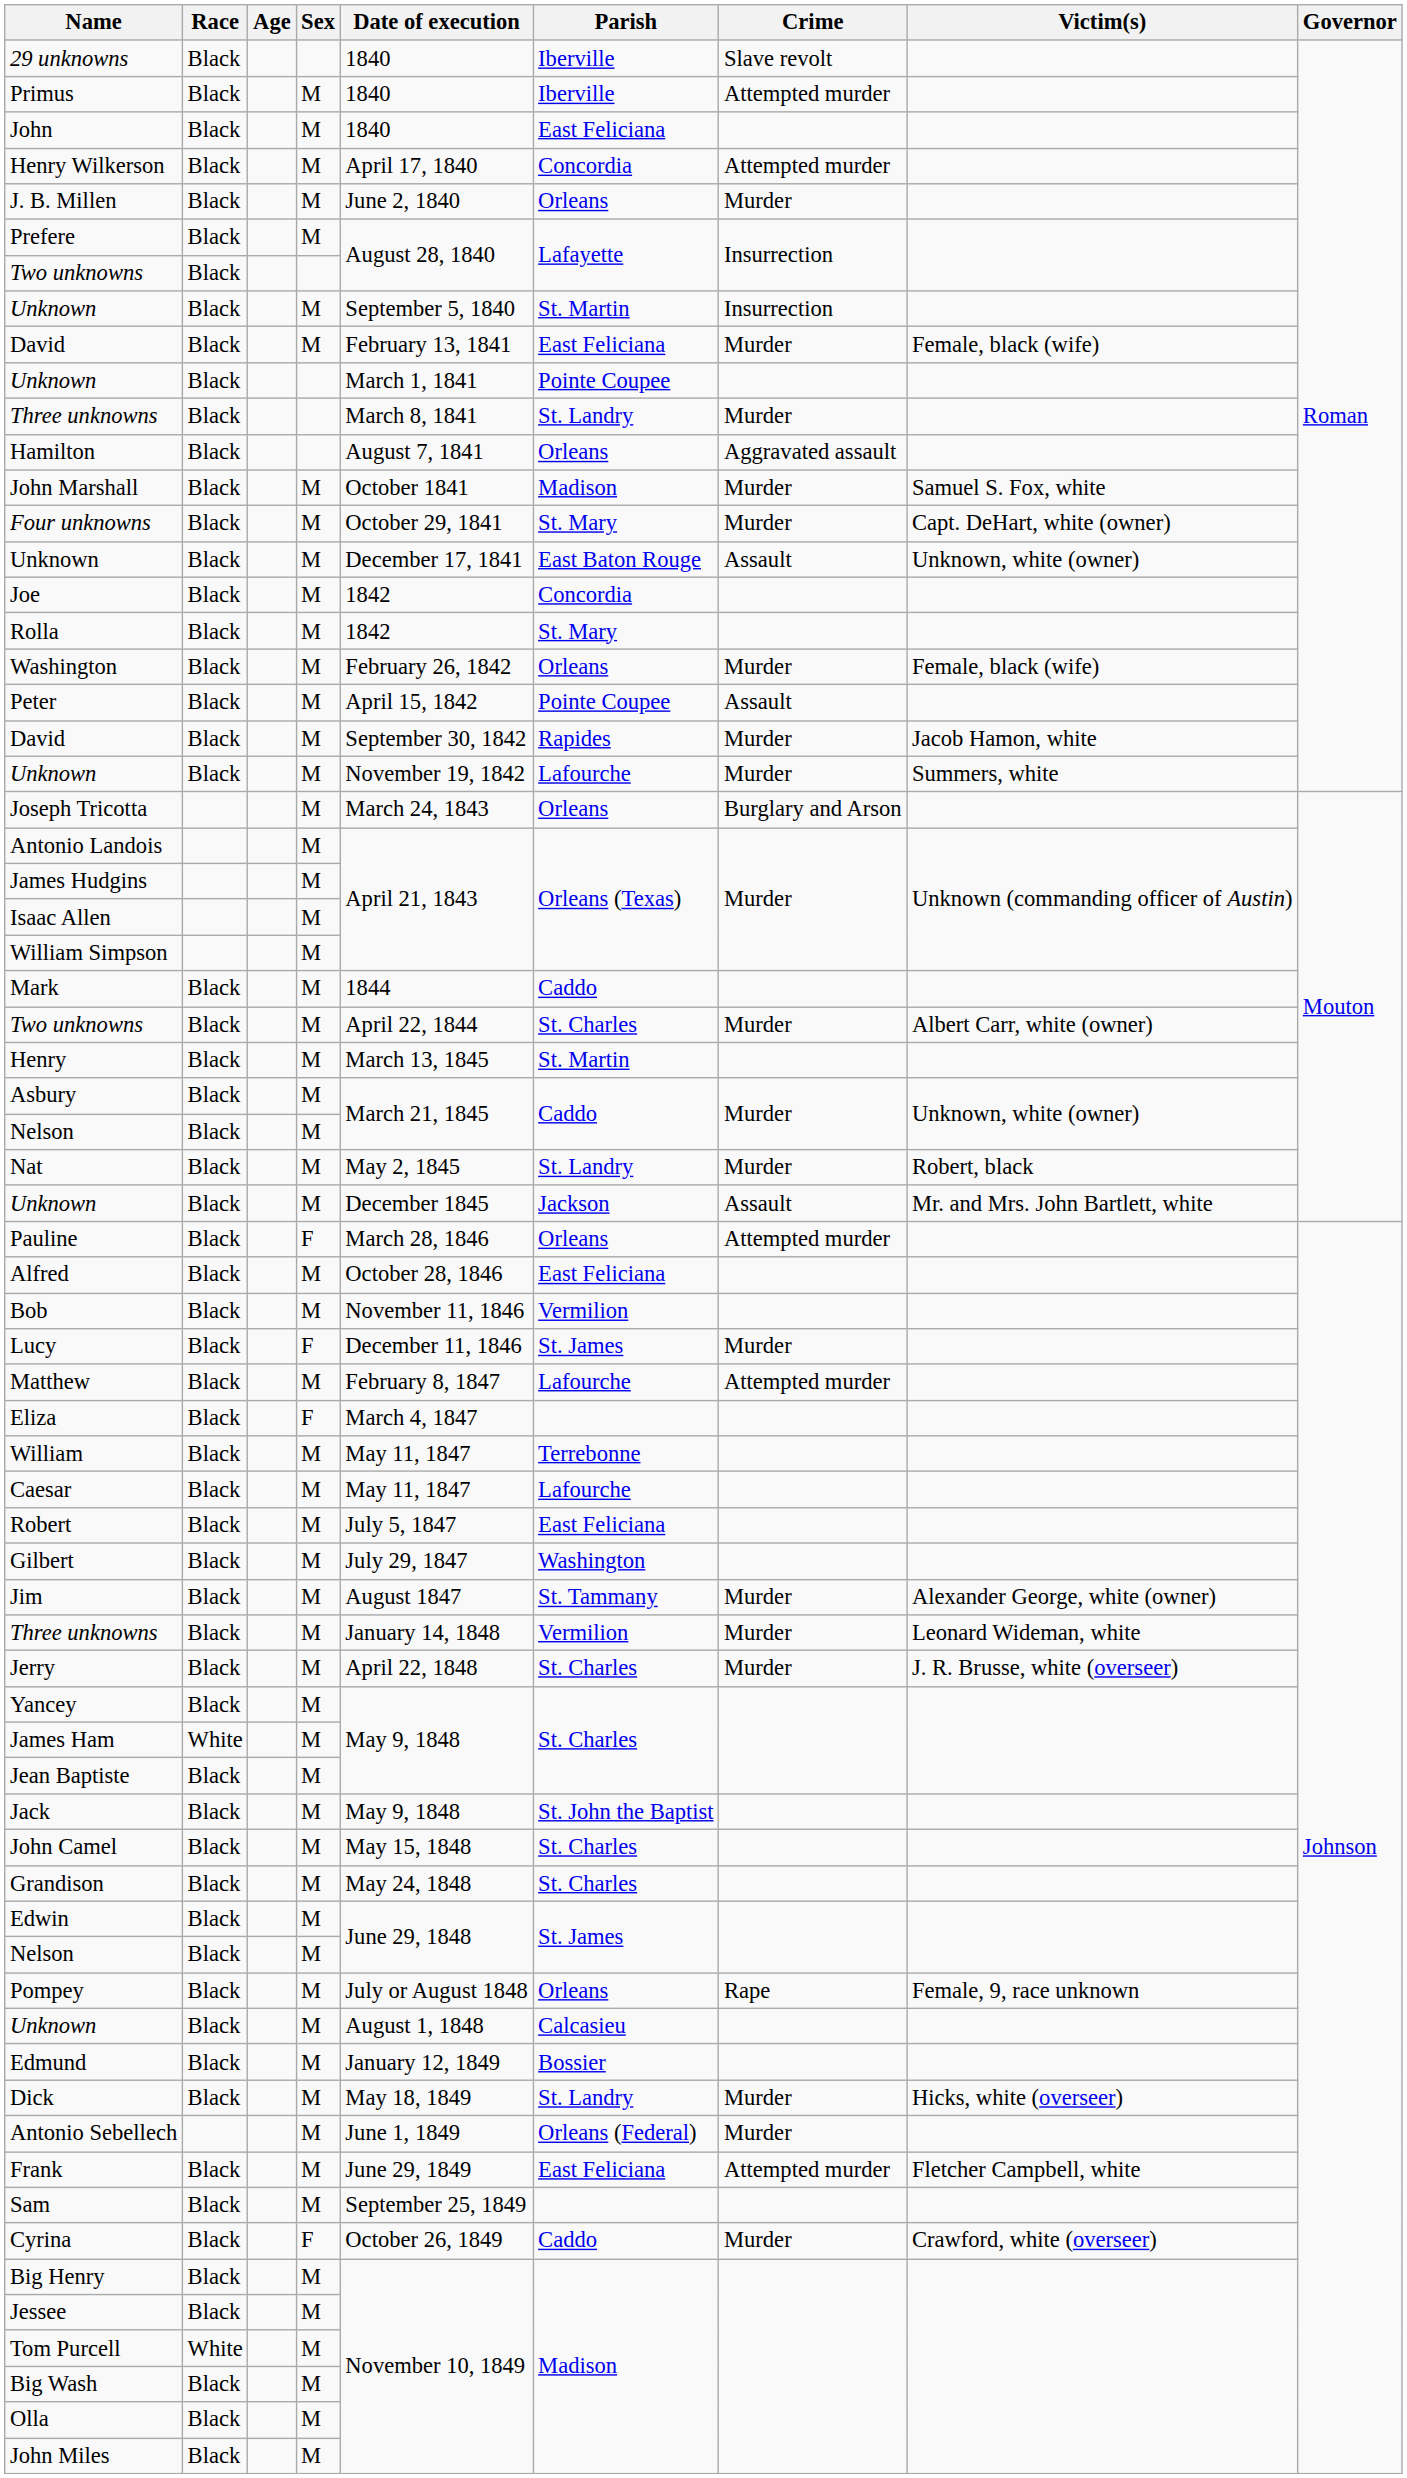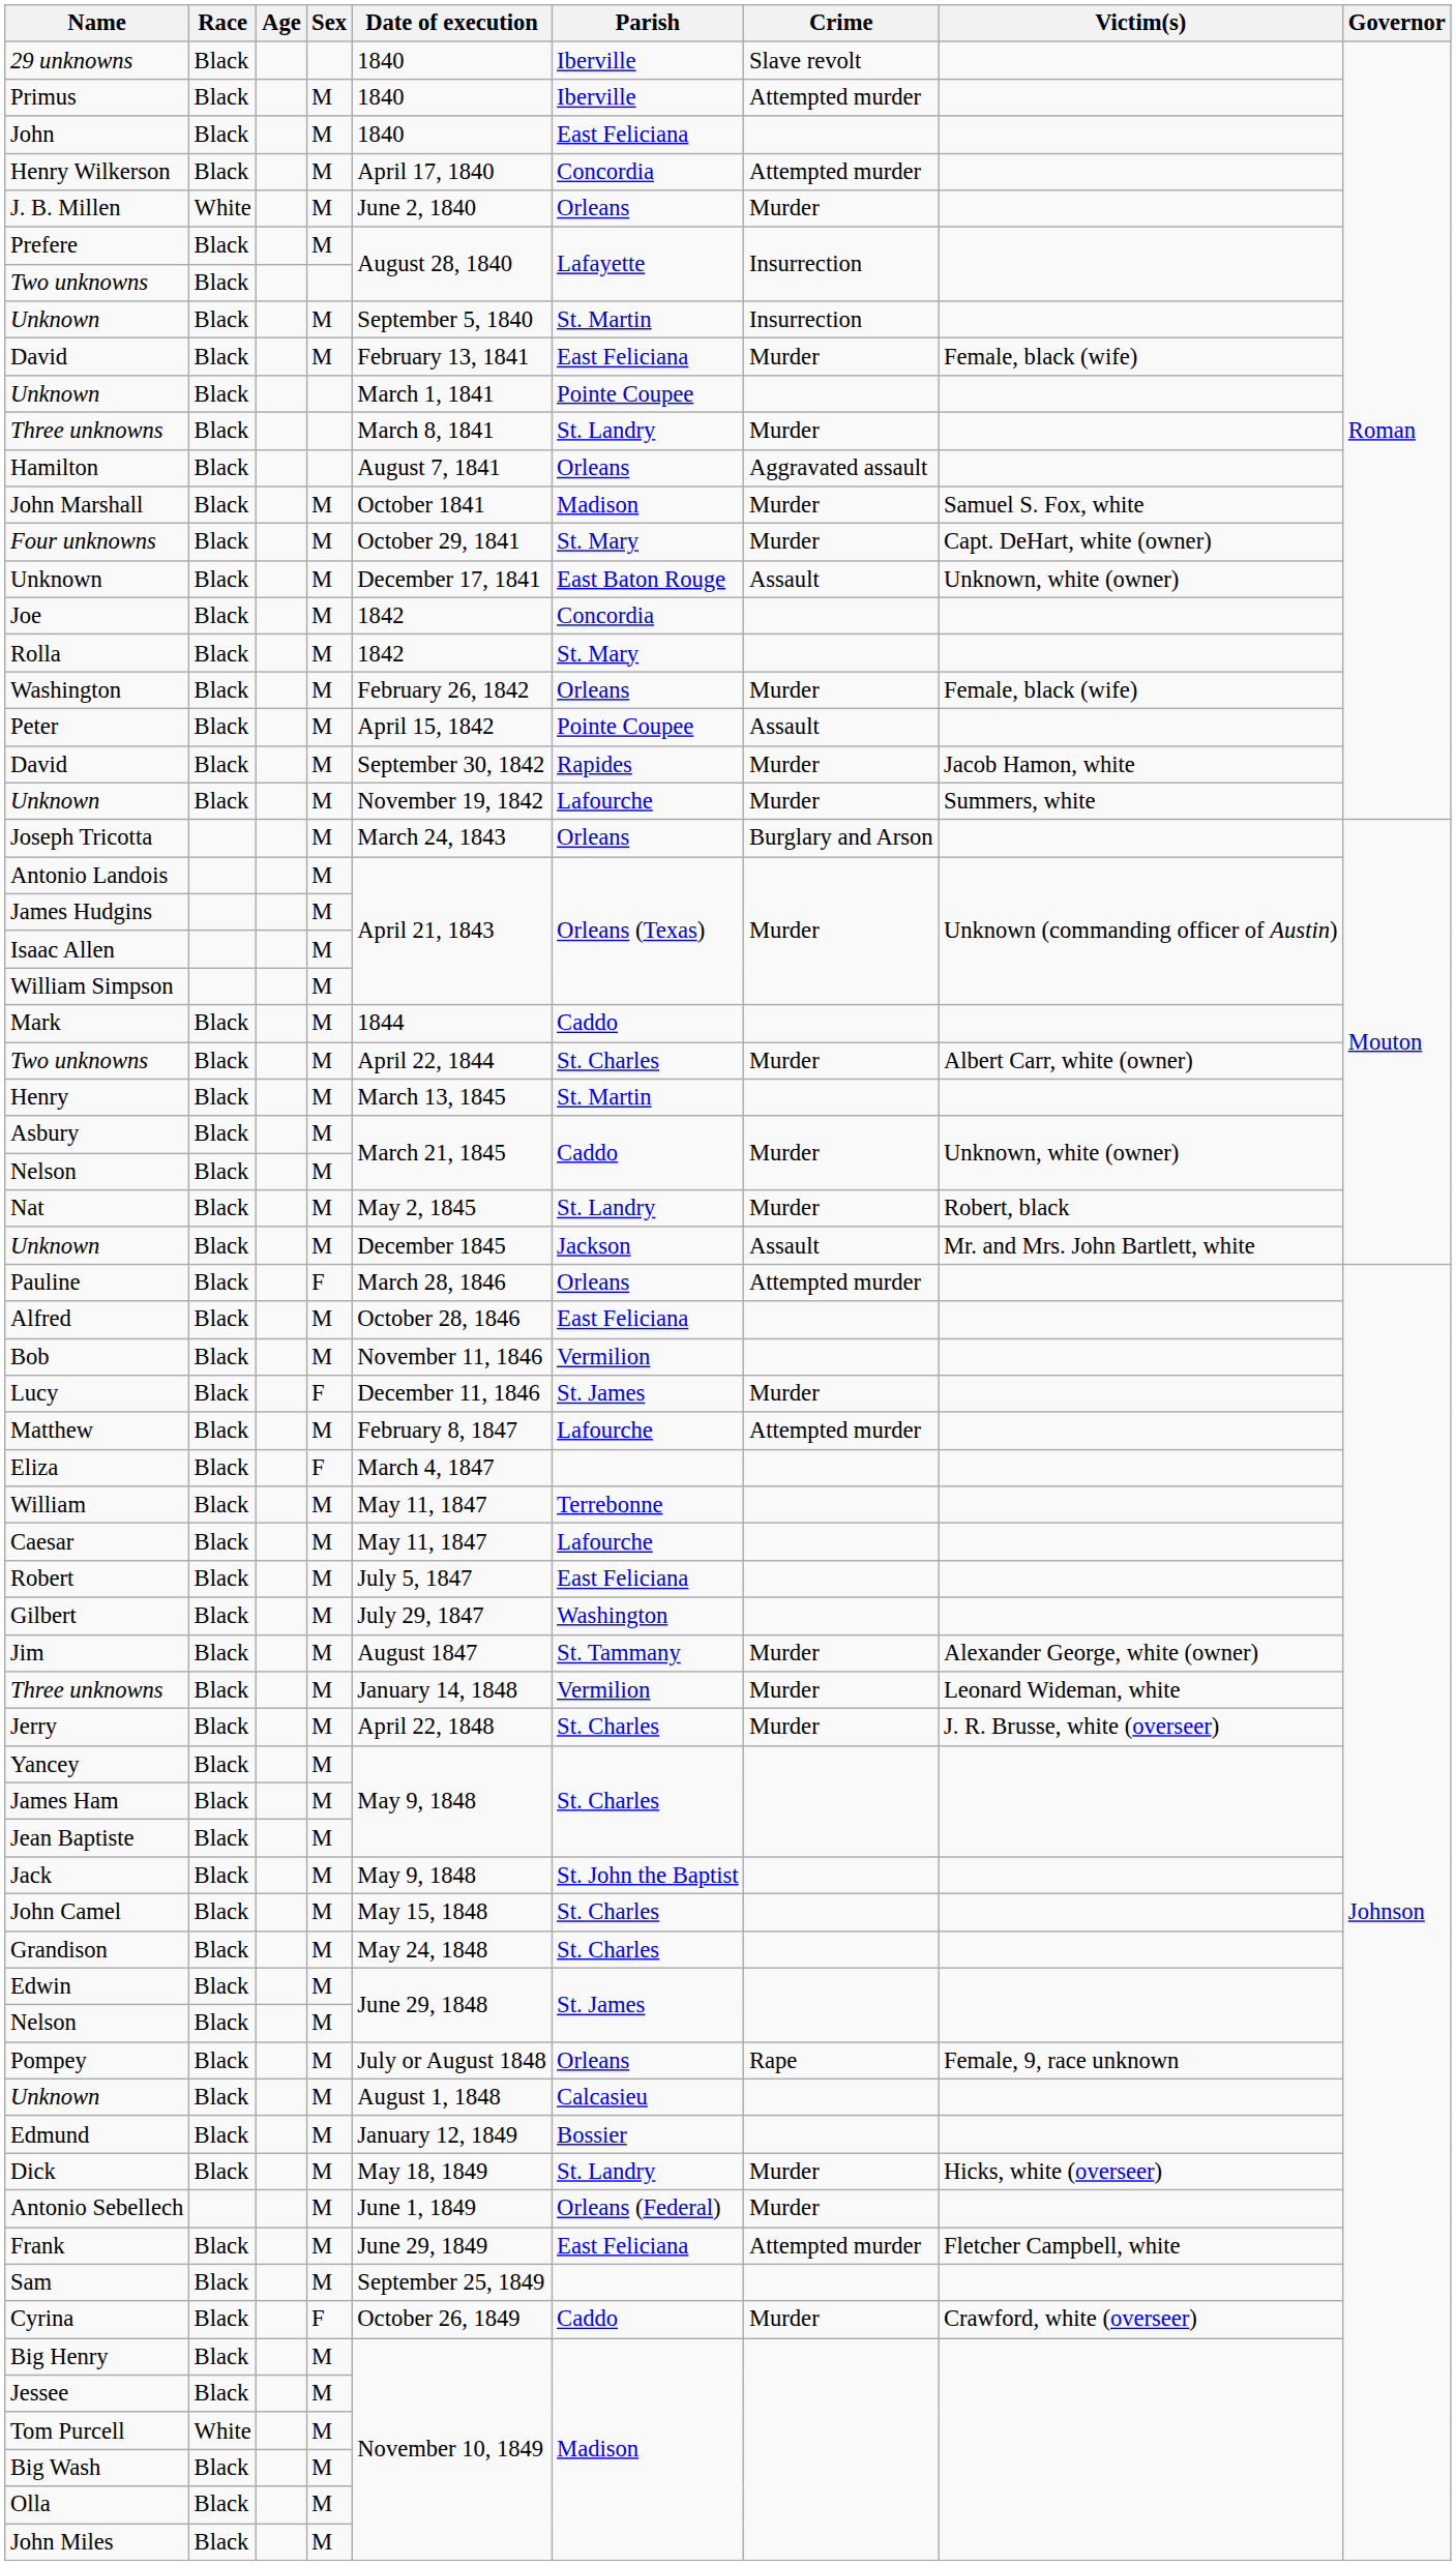J. B. Millen | Race: Black -> White
James Ham | Race: White -> Black
